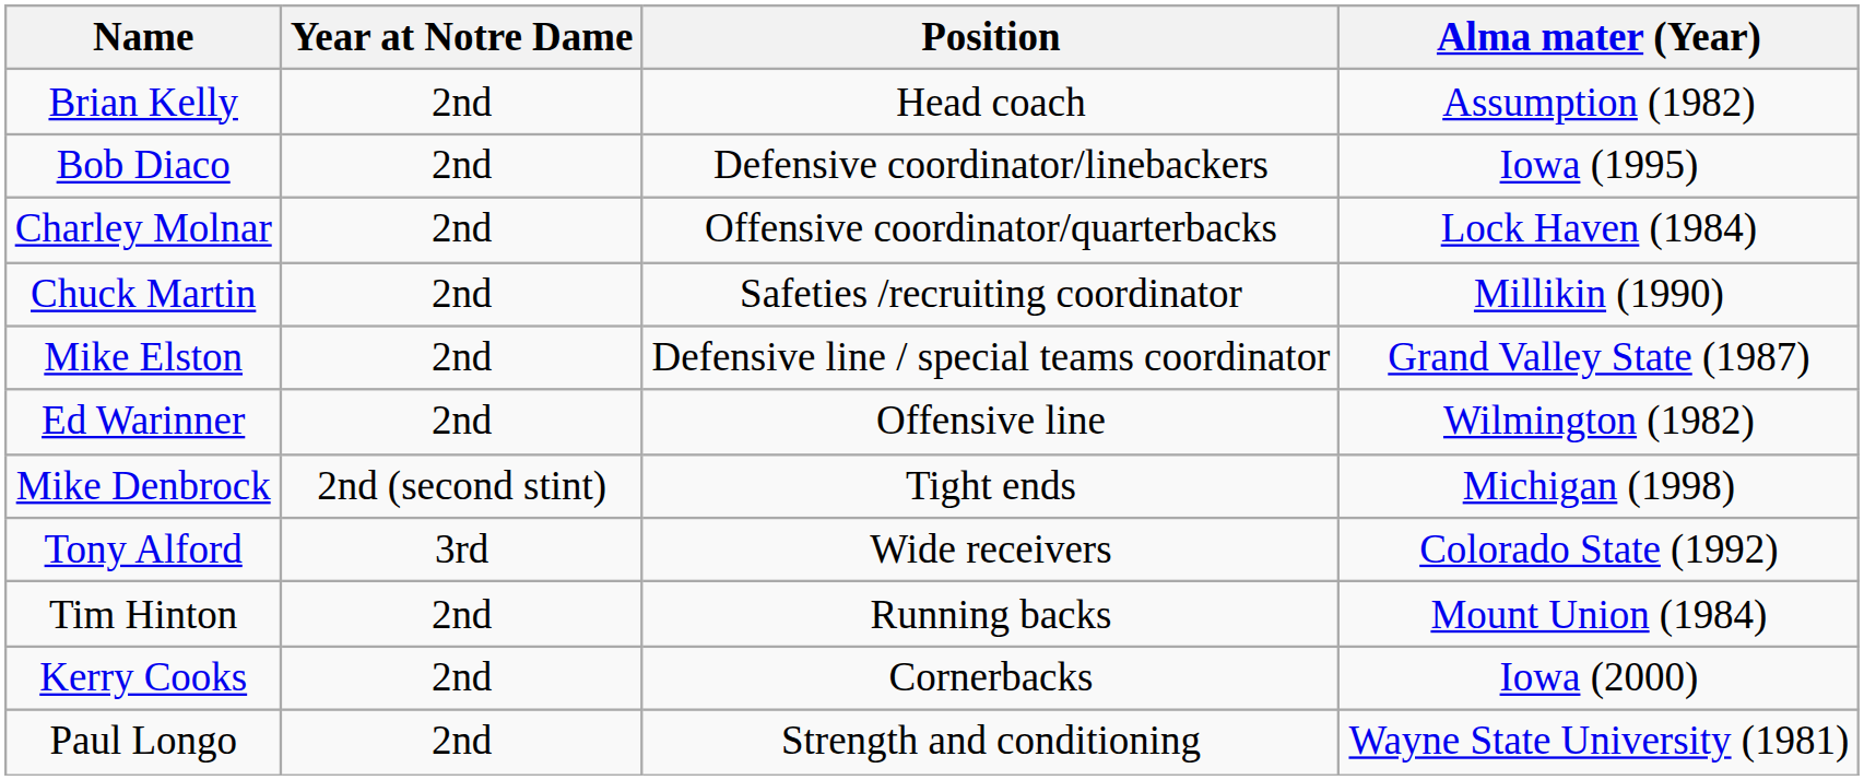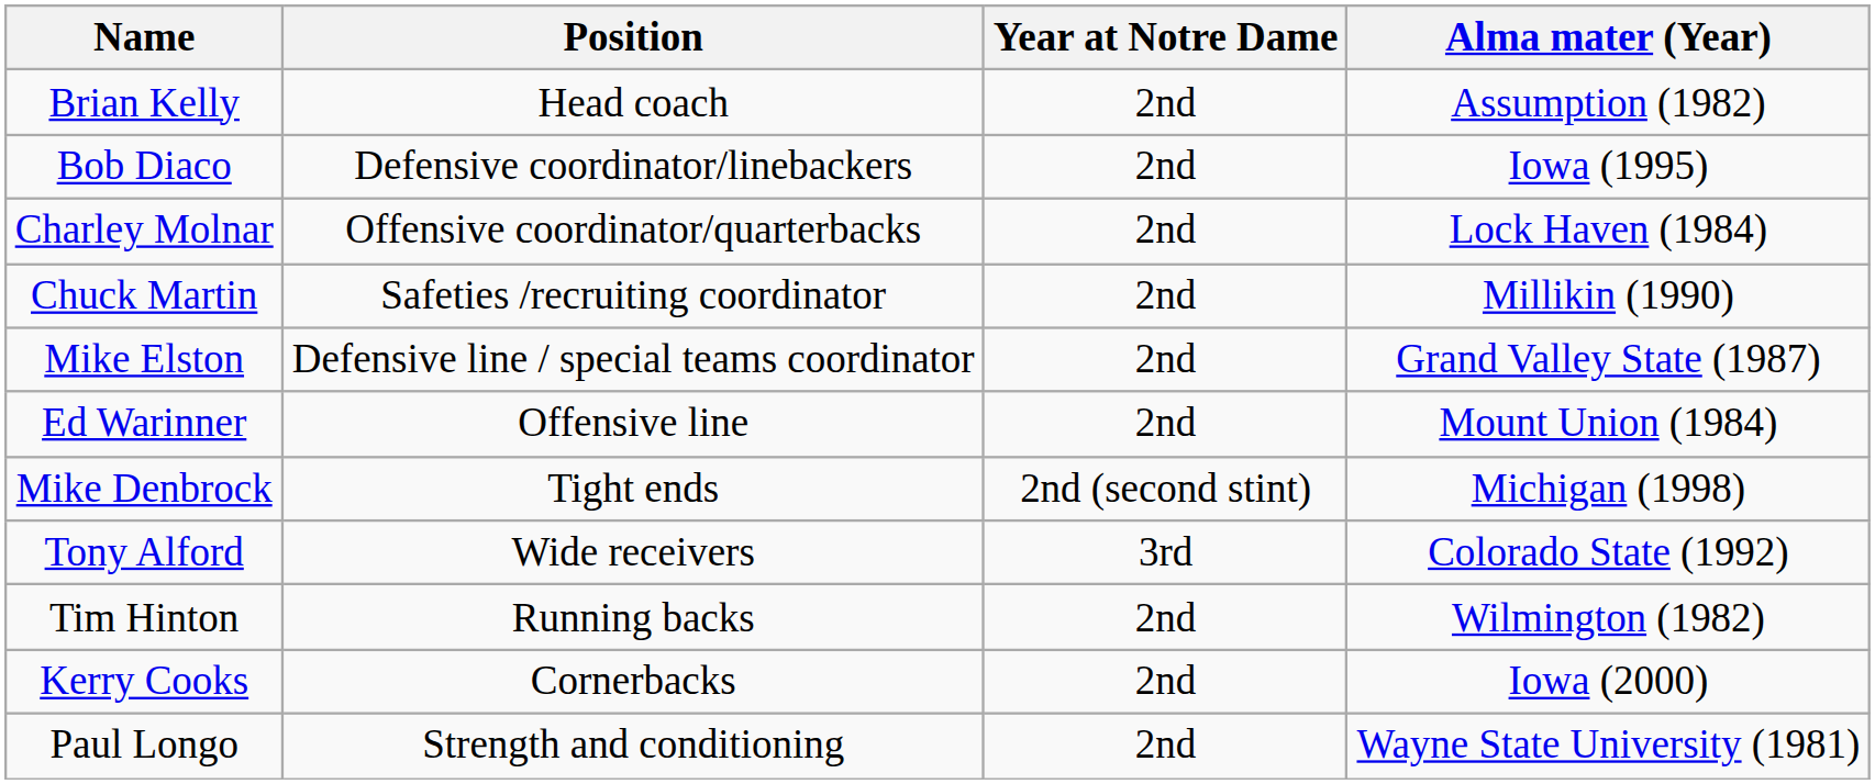columns swapped: Position <-> Year at Notre Dame
Ed Warinner | Alma mater (Year): Wilmington (1982) -> Mount Union (1984)
Tim Hinton | Alma mater (Year): Mount Union (1984) -> Wilmington (1982)
